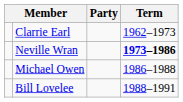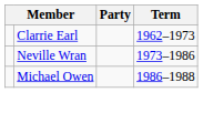Neville Wran | Term: bold -> normal
- row: Bill Lovelee | 1988–1991
